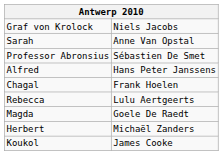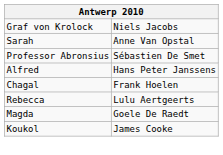- row: Herbert | Michaël Zanders
